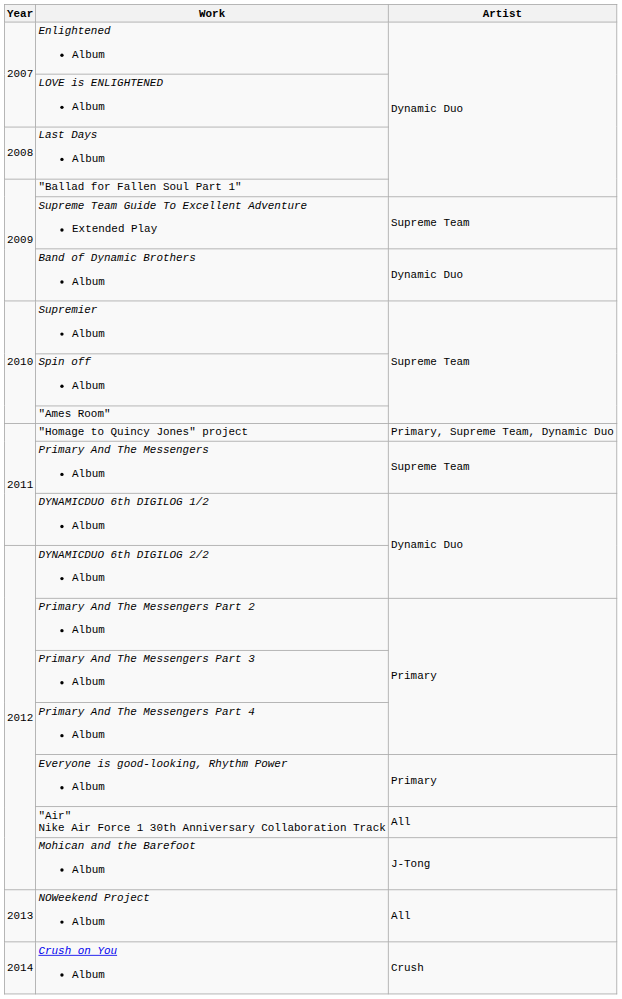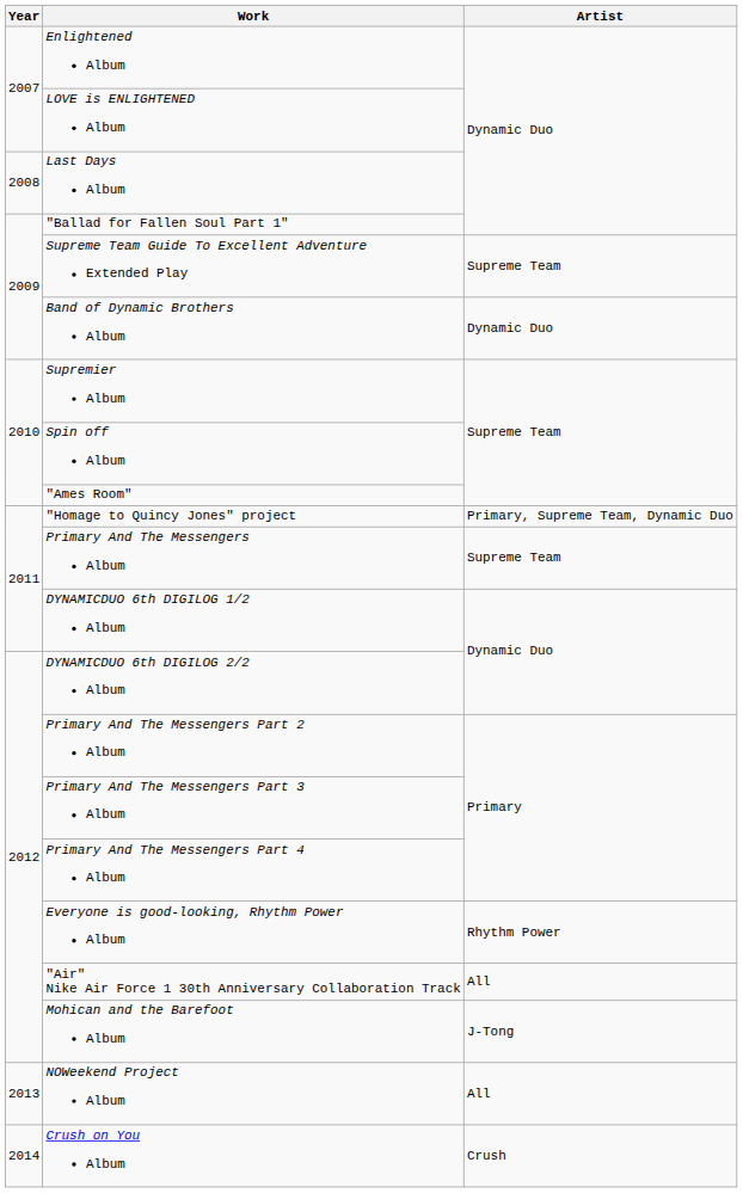Everyone is good-looking, Rhythm Power Album | Artist: Primary -> Rhythm Power
